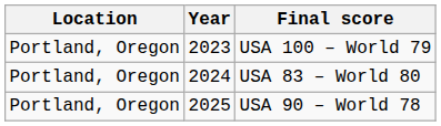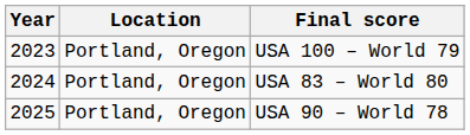columns swapped: Year <-> Location
